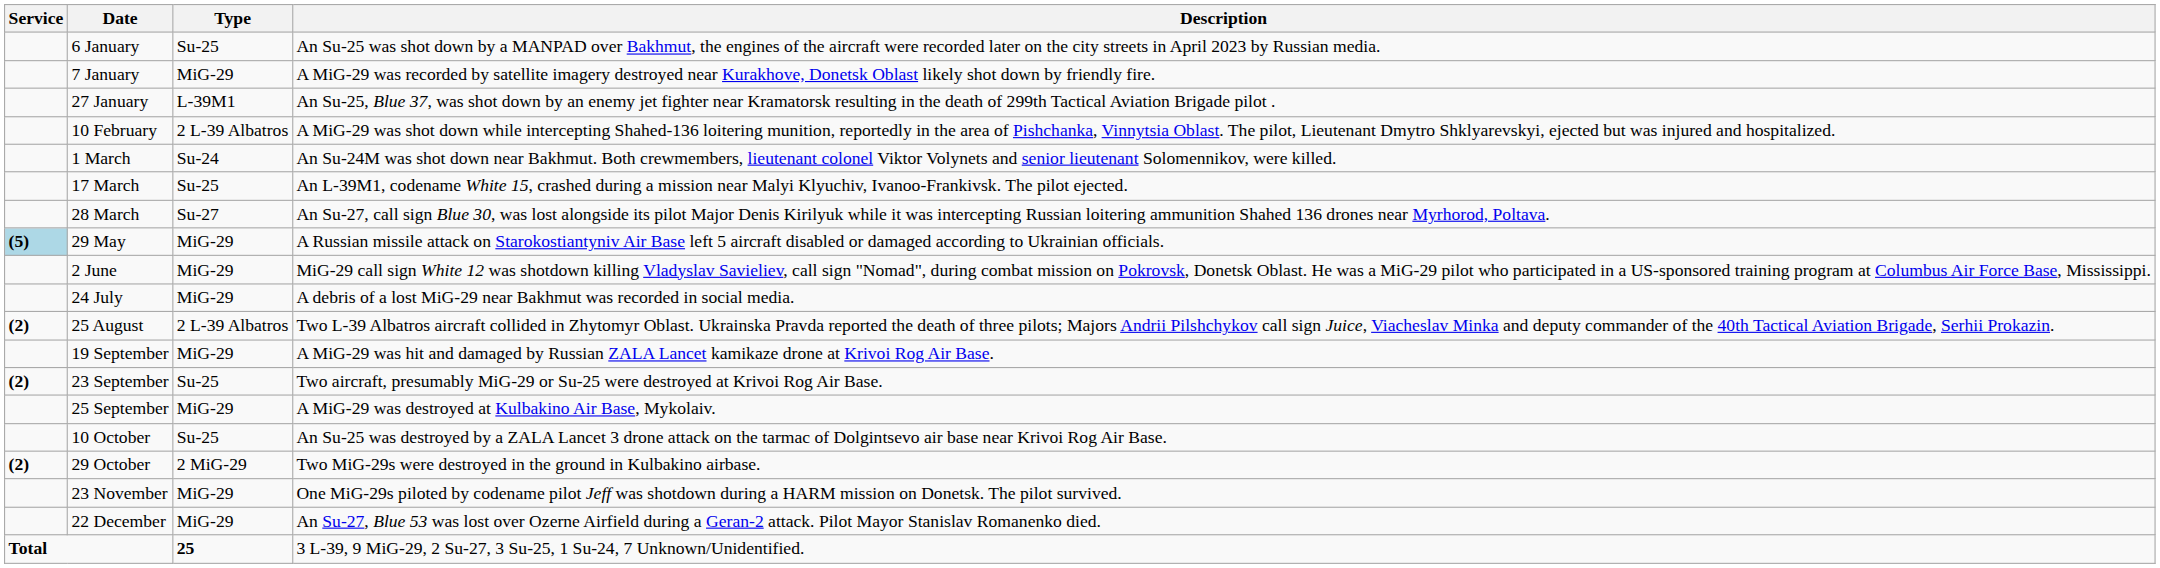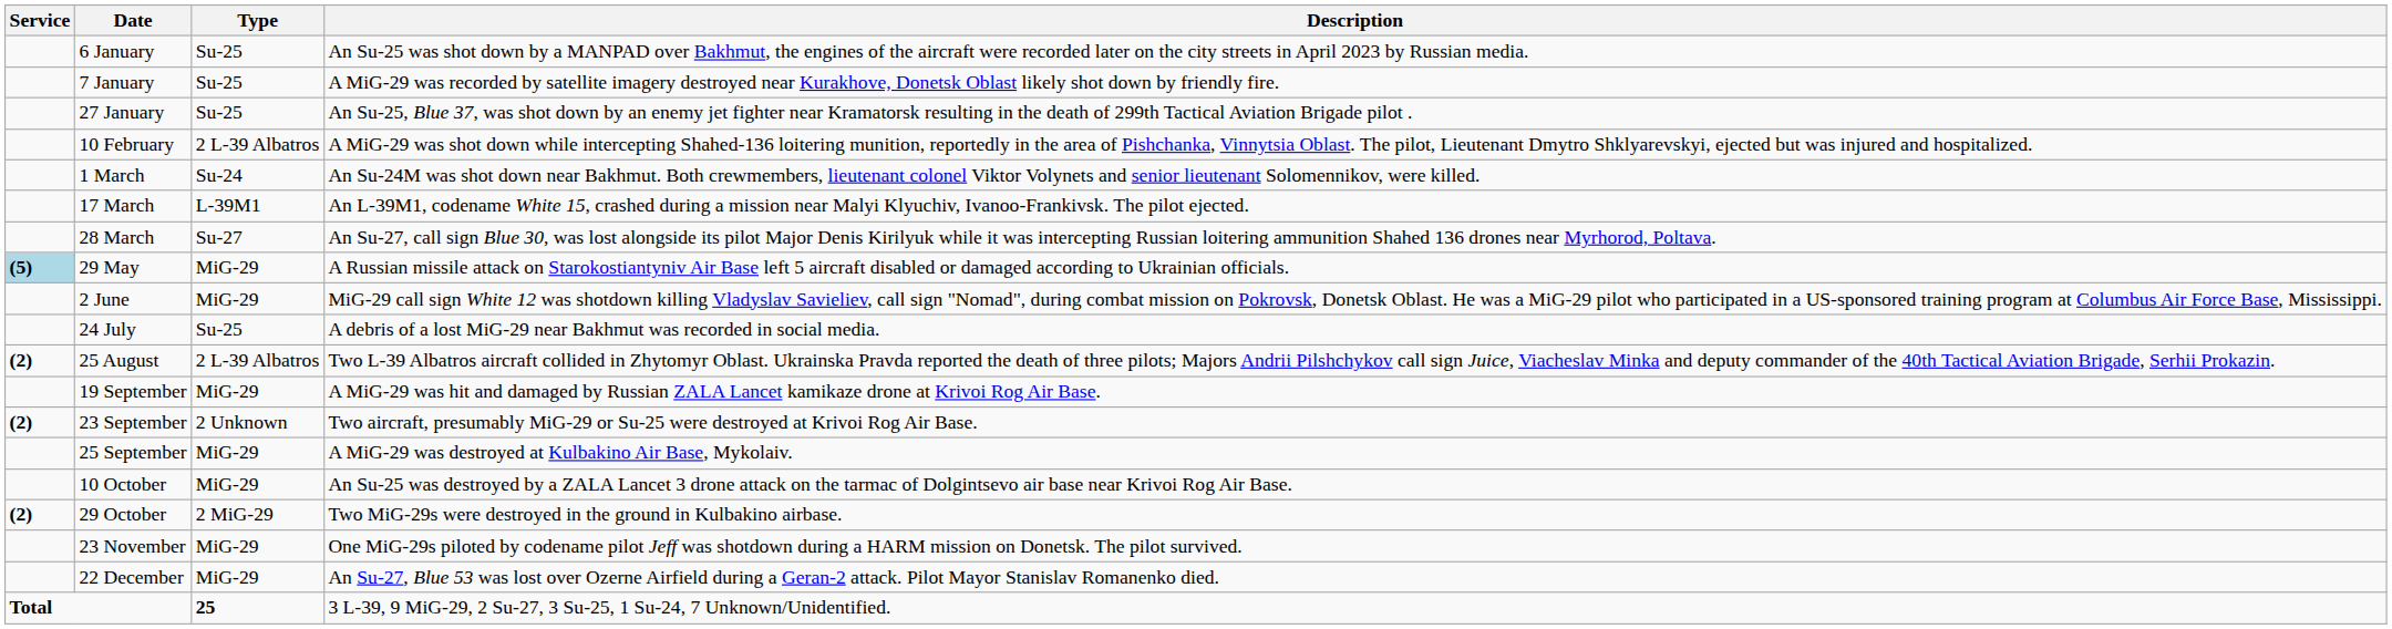7 January | Type: MiG-29 -> Su-25
27 January | Type: L-39M1 -> Su-25
17 March | Type: Su-25 -> L-39M1
24 July | Type: MiG-29 -> Su-25
23 September | Type: Su-25 -> 2 Unknown
10 October | Type: Su-25 -> MiG-29
